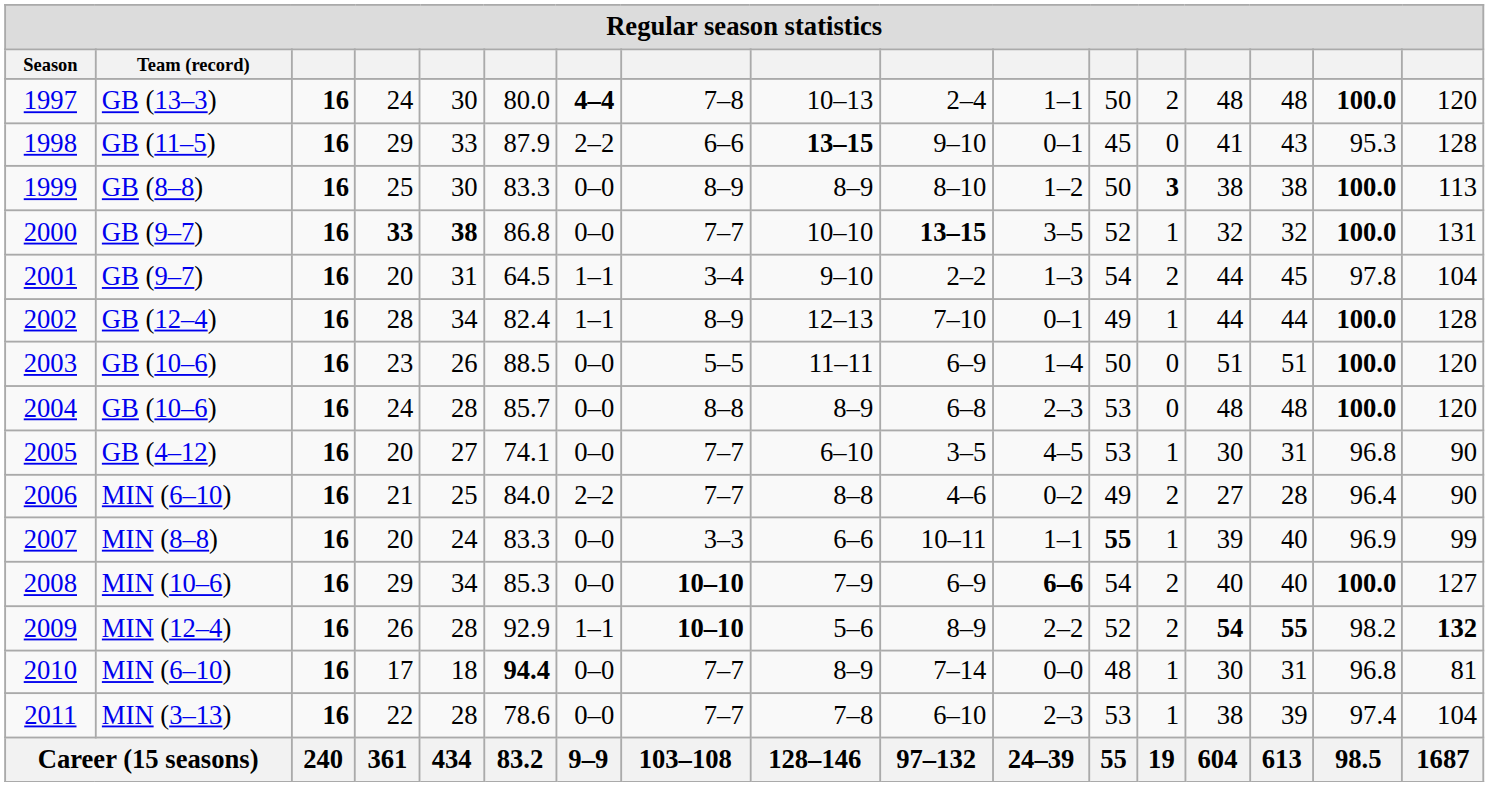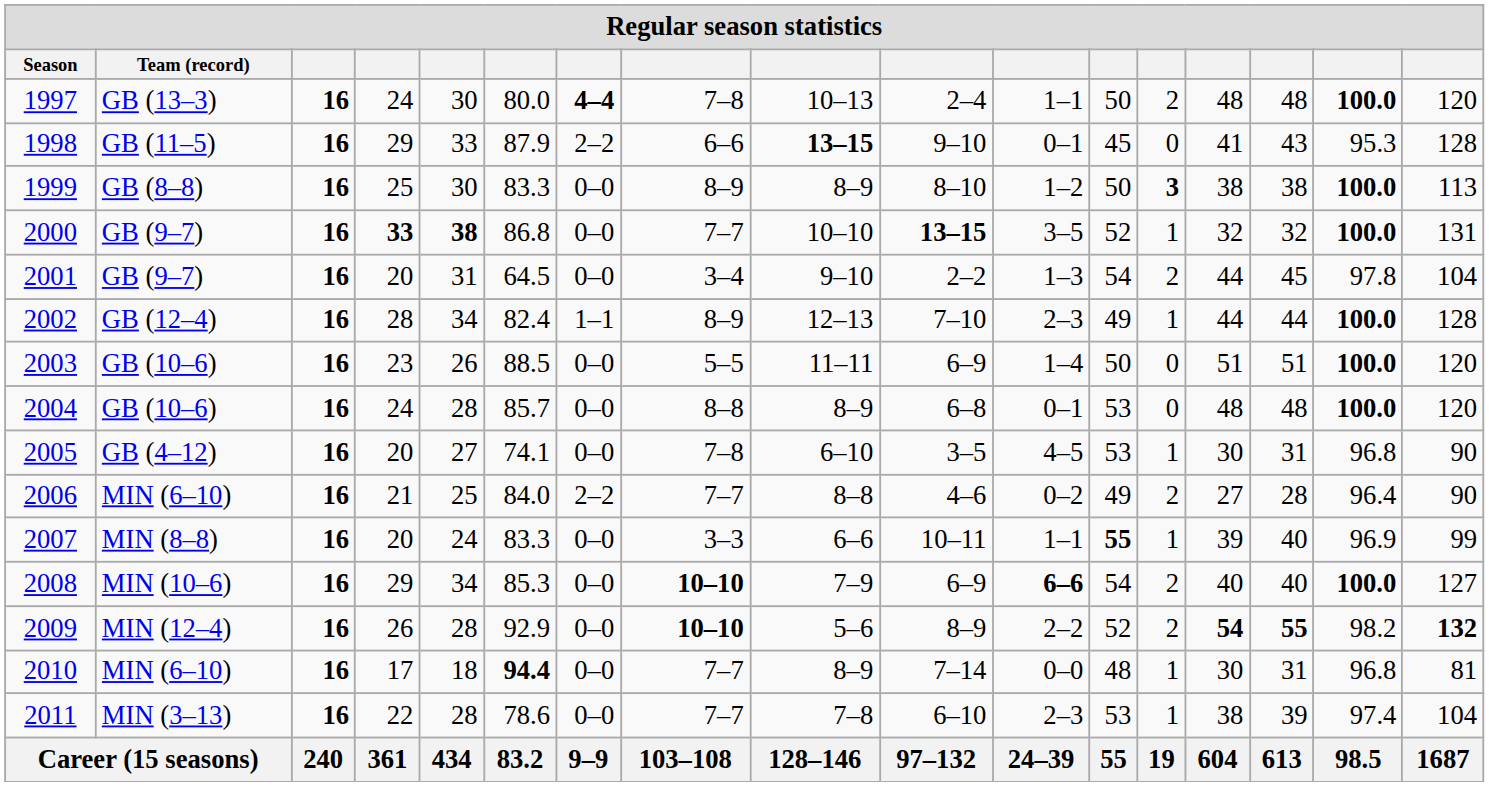2001 | column 7: 1–1 -> 0–0
2002 | column 11: 0–1 -> 2–3
2004 | column 11: 2–3 -> 0–1
2005 | column 8: 7–7 -> 7–8
2009 | column 7: 1–1 -> 0–0
